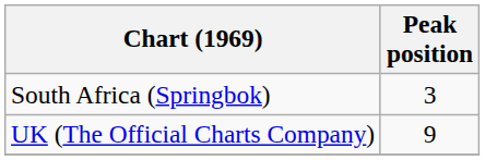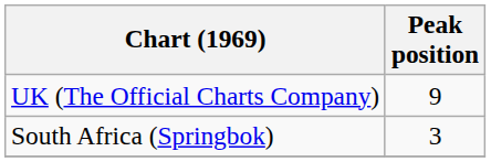rows swapped: South Africa (Springbok) <-> UK (The Official Charts Company)
